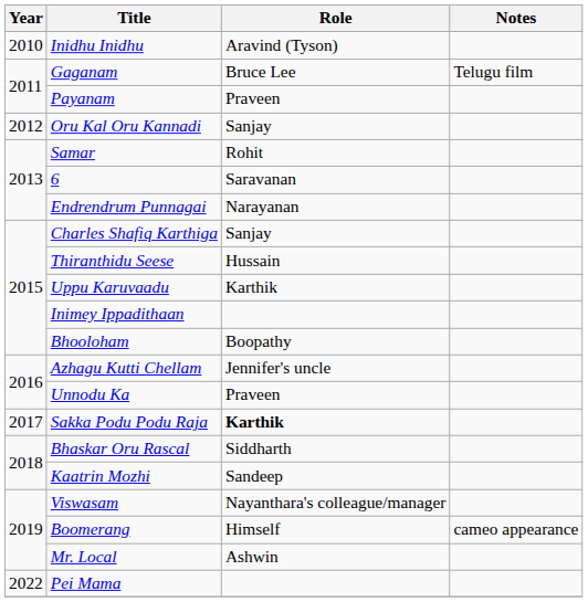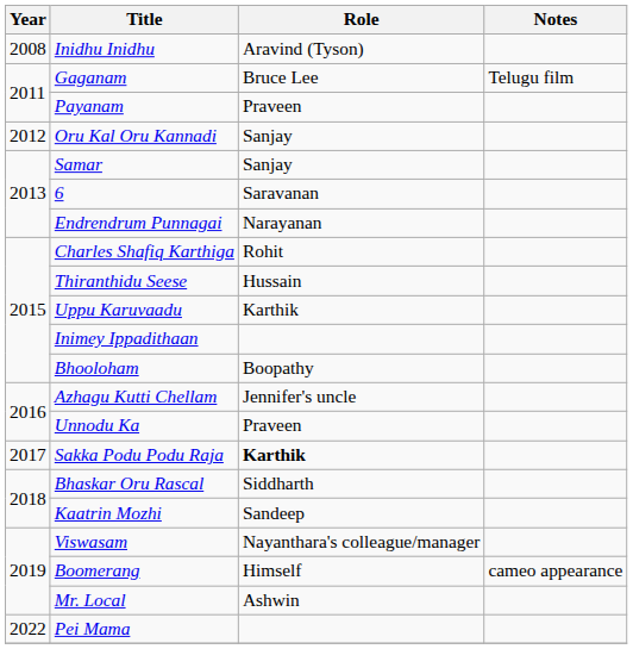Inidhu Inidhu | Year: 2010 -> 2008
Samar | Role: Rohit -> Sanjay
Charles Shafiq Karthiga | Role: Sanjay -> Rohit
